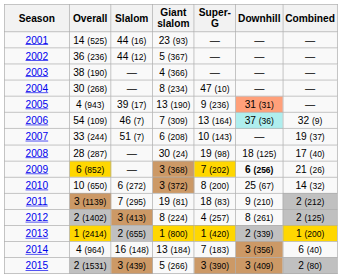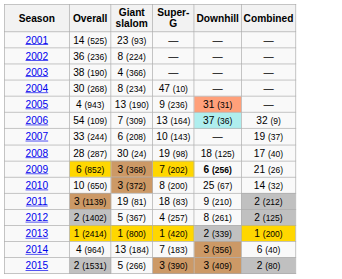- column: Slalom | 44 (16) | 44 (12) | — | — | 39 (17) | 46 (7) | 51 (7) | — | — | 6 (272) | 7 (295) | 3 (413) | 2 (655) | 16 (148) | 3 (439)
2002 | Giant slalom: 5 (367) -> 8 (224)
2012 | Giant slalom: 8 (224) -> 5 (367)
